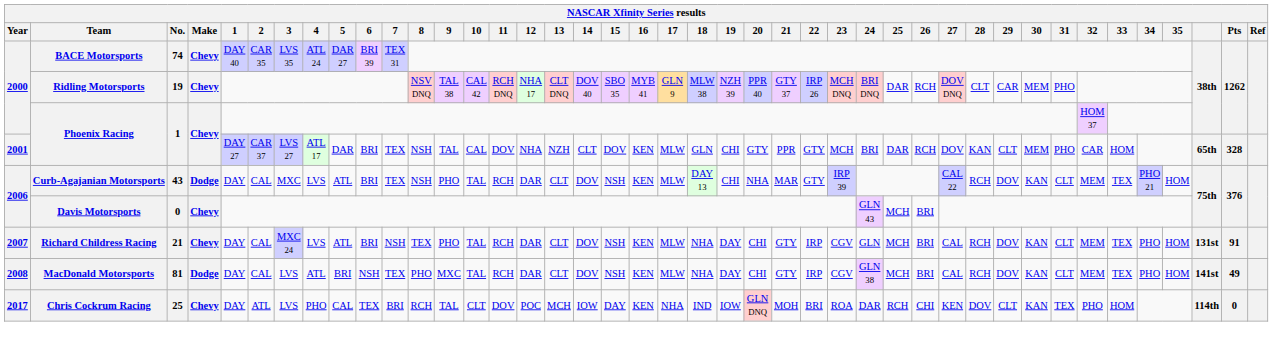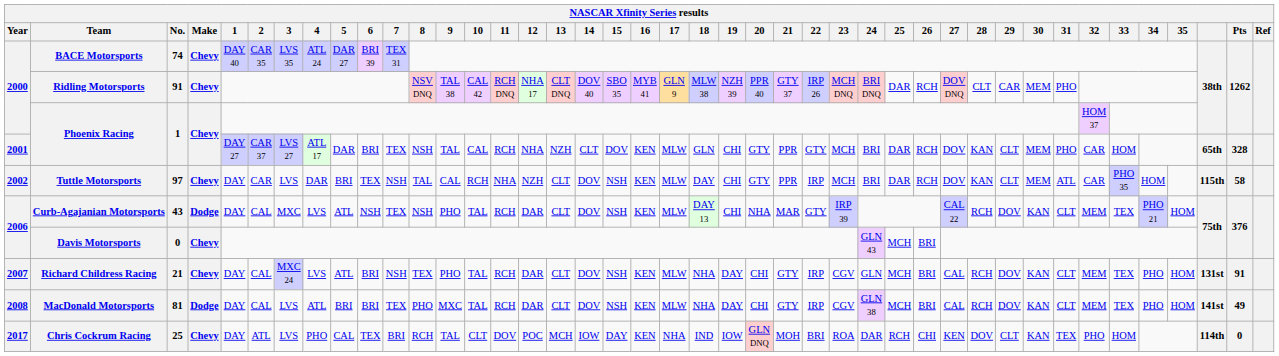Ridling Motorsports | No.: 19 -> 91
2001 / Phoenix Racing | 11: DOV -> RCH
+ row: 2002 | Tuttle Motorsports | 97 | Chevy | DAY | CAR | LVS | DAR | BRI | TEX | NSH | TAL | CAL | RCH | NHA | NZH | CLT | DOV | NSH | KEN | MLW | DAY | CHI | GTY | PPR | IRP | MCH | BRI | DAR | RCH | DOV | KAN | CLT | MEM | ATL | CAR | PHO 35 | HOM | 115th | 58
Curb-Agajanian Motorsports | 6: BRI -> NSH
MacDonald Motorsports | 6: NSH -> BRI
